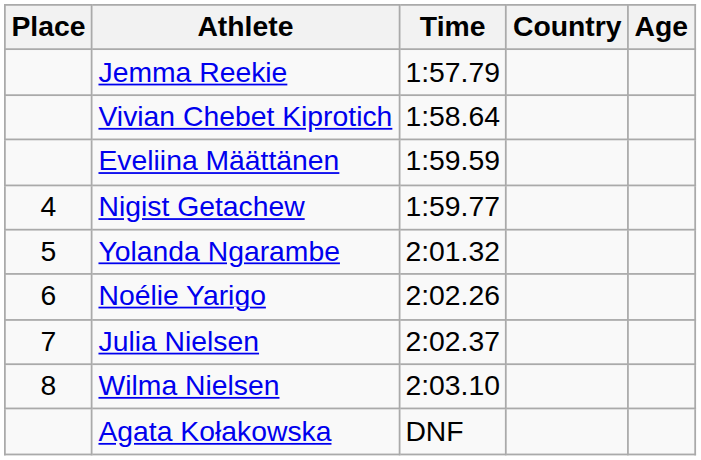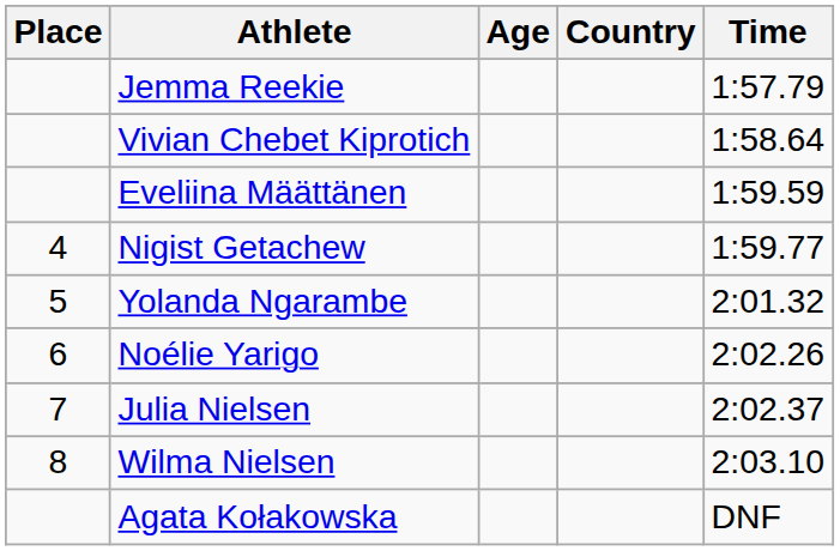columns swapped: Age <-> Time
